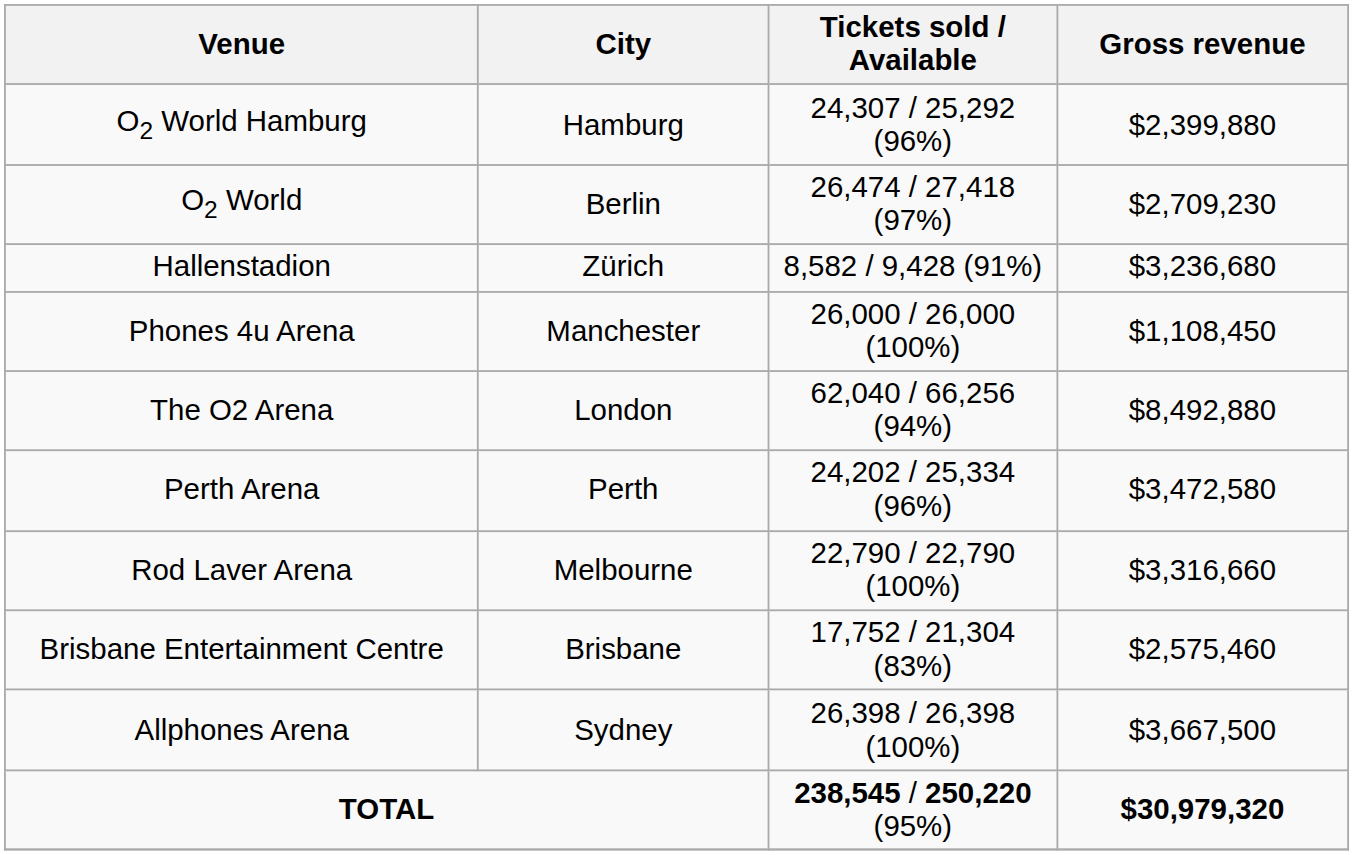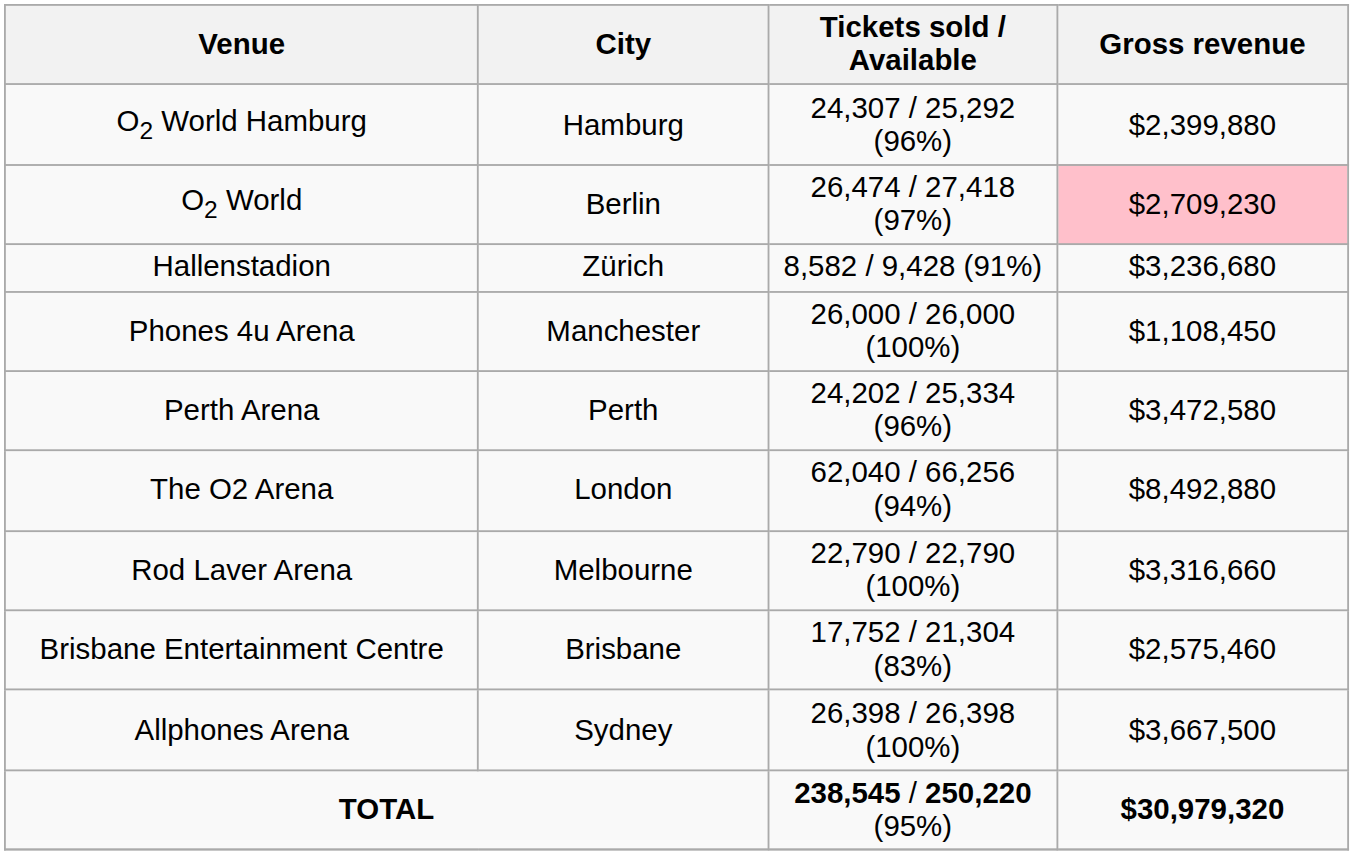O2 World | Gross revenue: no background -> pink background
rows swapped: The O2 Arena <-> Perth Arena
